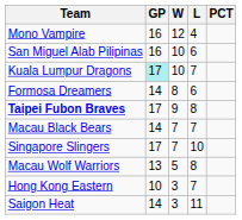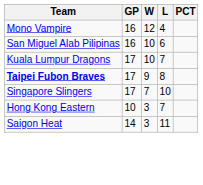Kuala Lumpur Dragons | GP: paleturquoise background -> no background
- row: Formosa Dreamers | 14 | 8 | 6
- row: Macau Black Bears | 14 | 7 | 7
- row: Macau Wolf Warriors | 13 | 5 | 8
